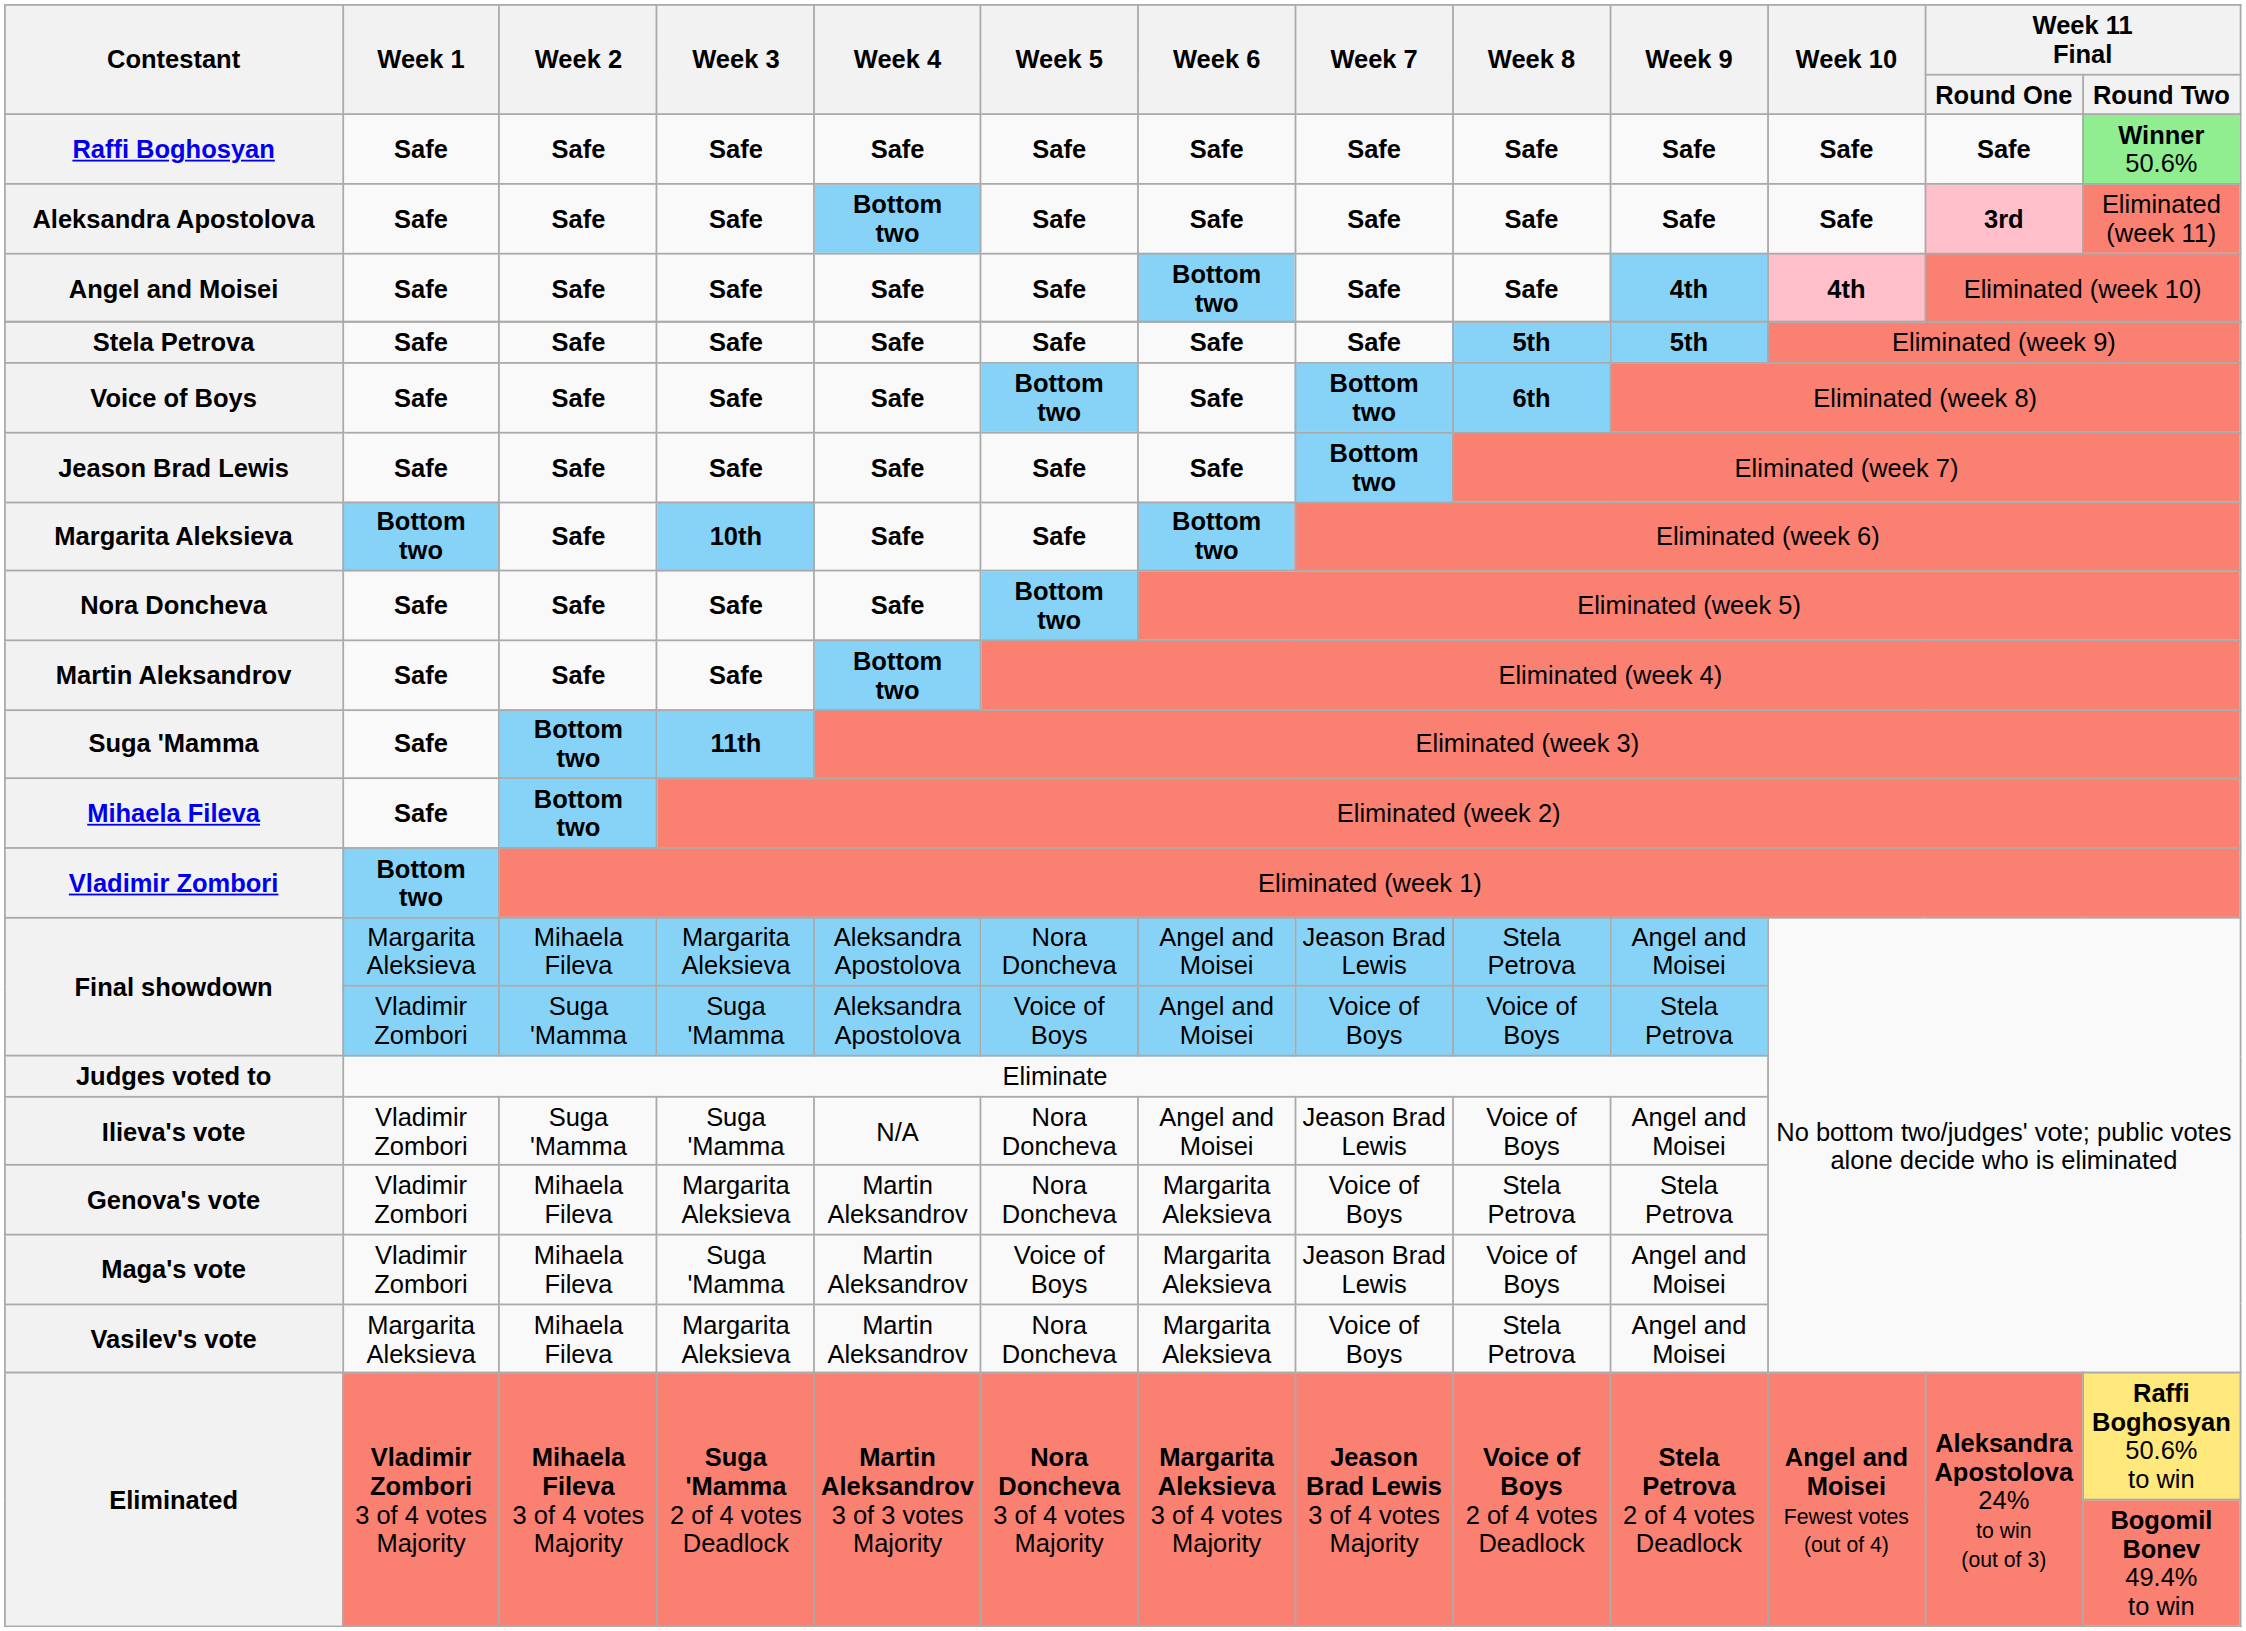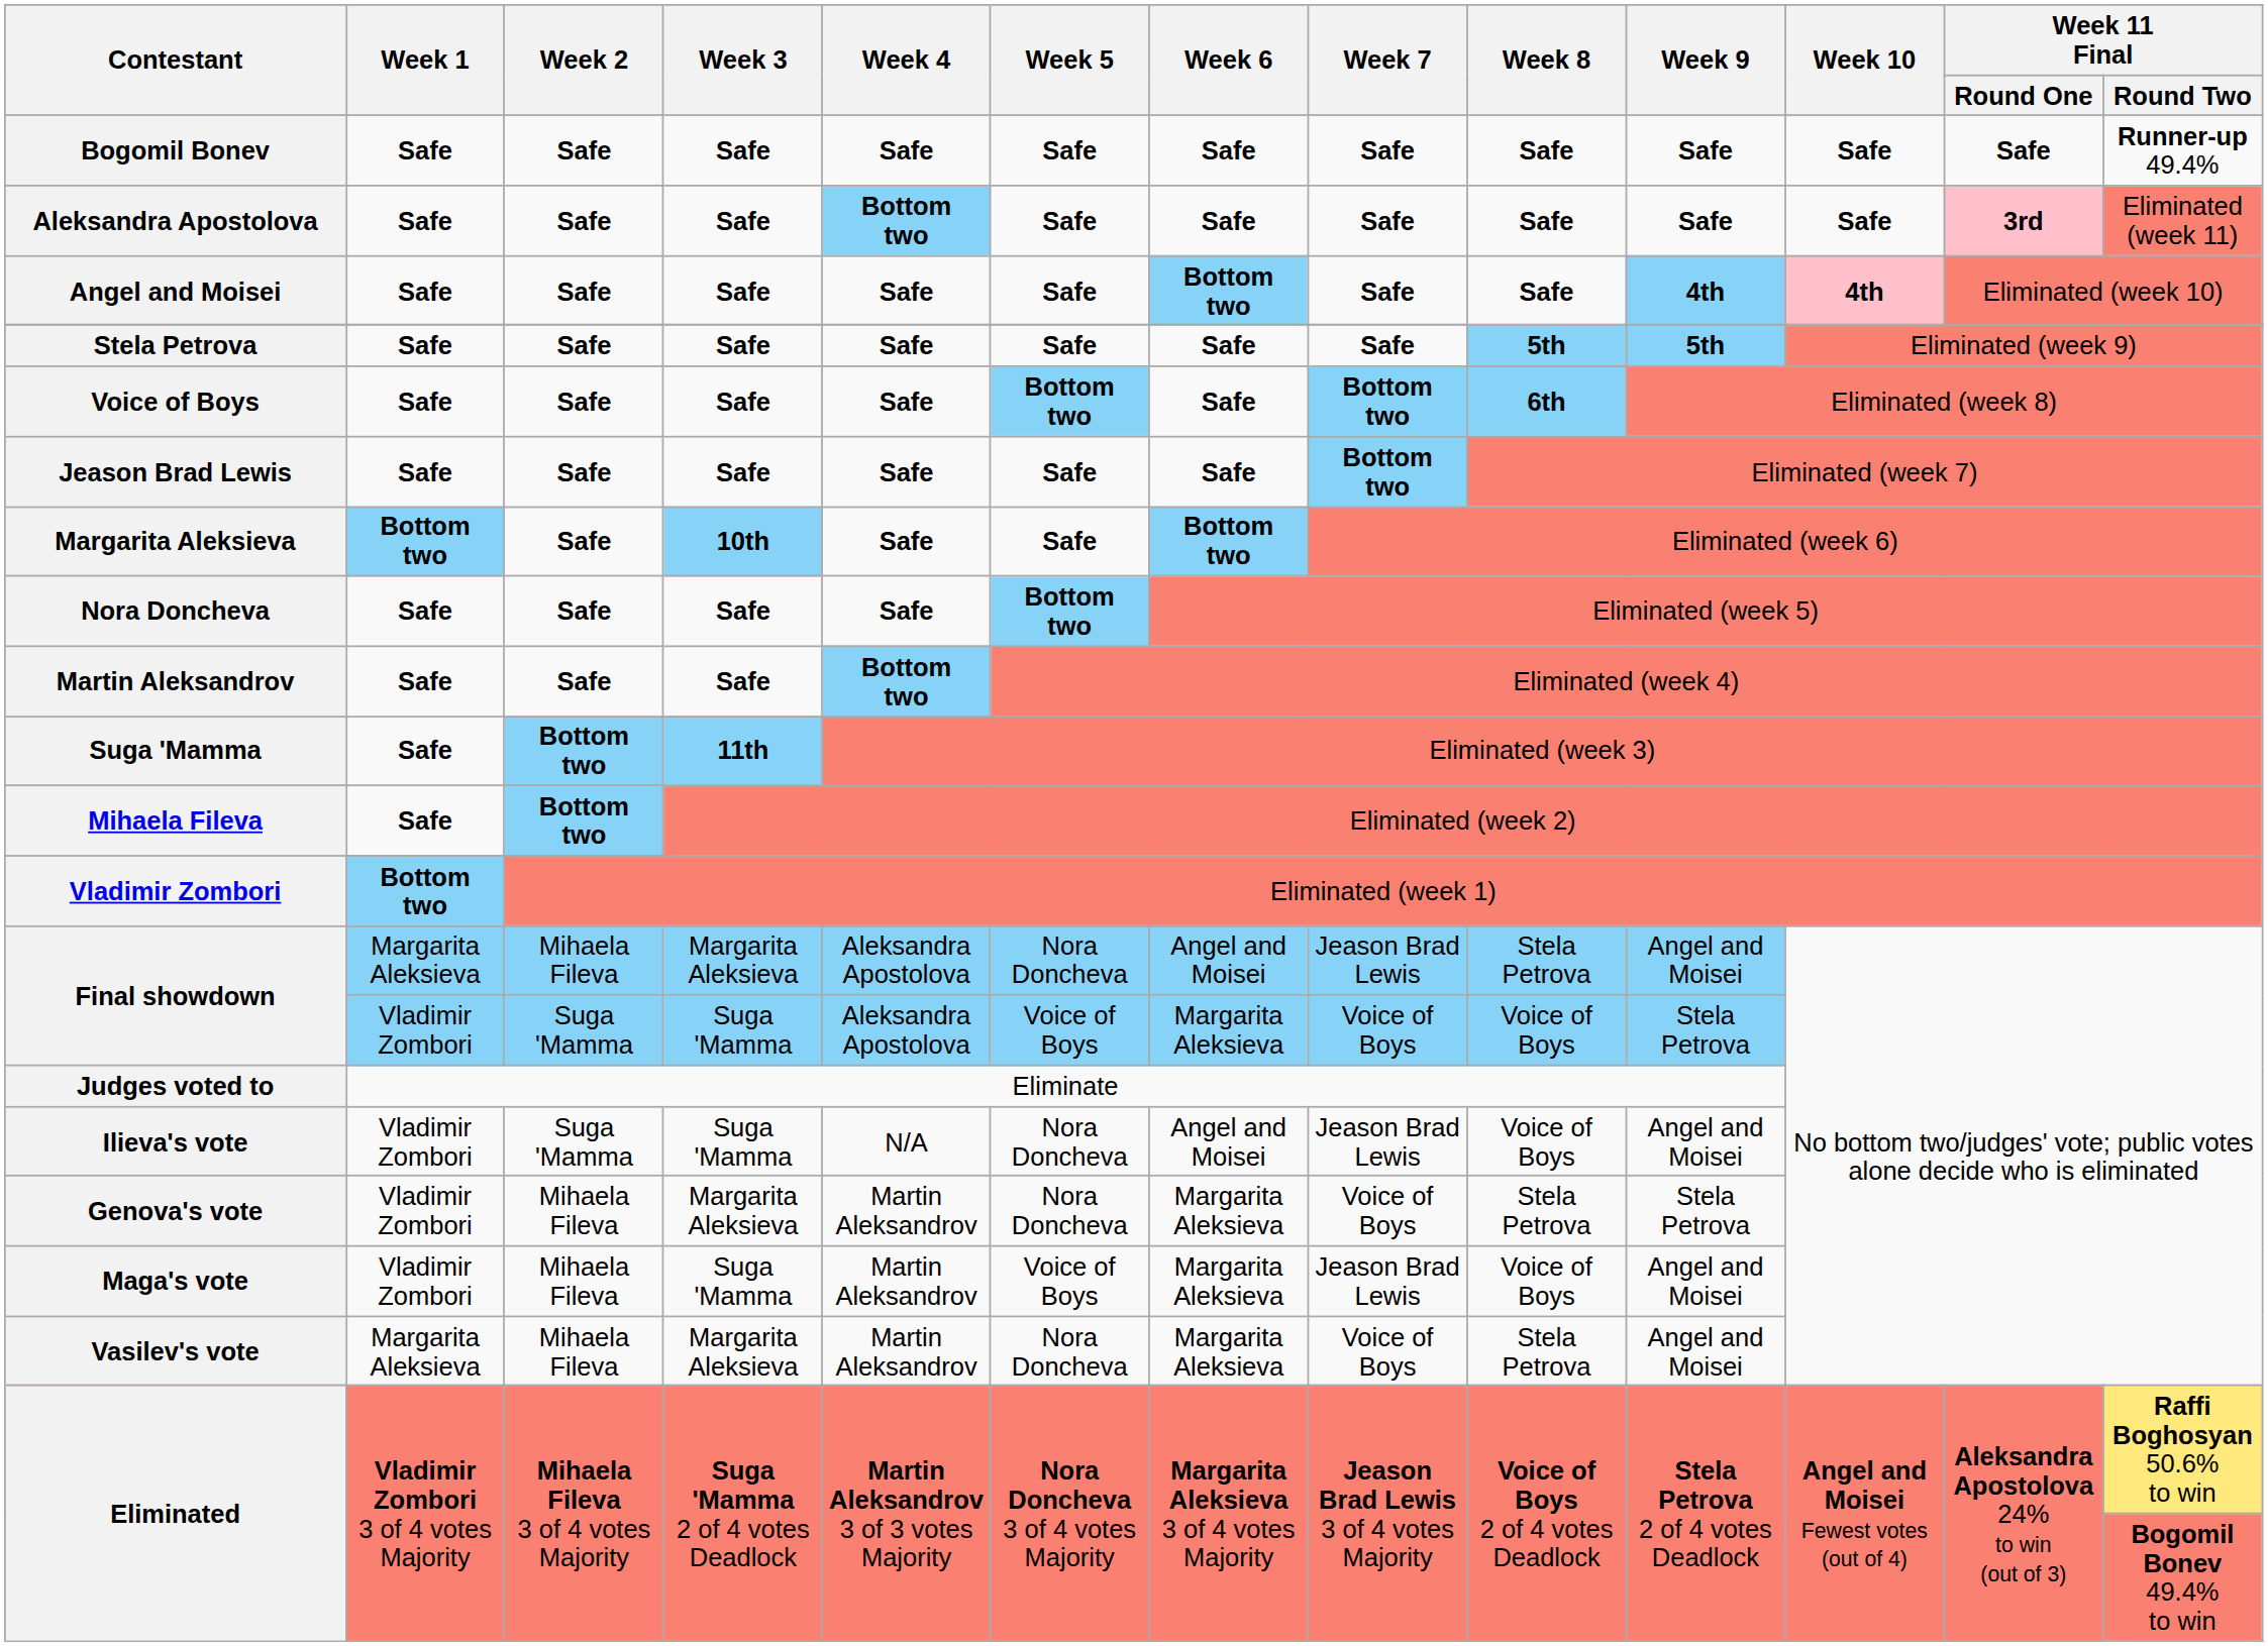- row: Raffi Boghosyan | Safe | Safe | Safe | Safe | Safe | Safe | Safe | Safe | Safe | Safe | Safe | Winner 50.6%
+ row: Bogomil Bonev | Safe | Safe | Safe | Safe | Safe | Safe | Safe | Safe | Safe | Safe | Safe | Runner-up 49.4%
Final showdown / Suga 'Mamma | Week 6: Angel and Moisei -> Margarita Aleksieva
